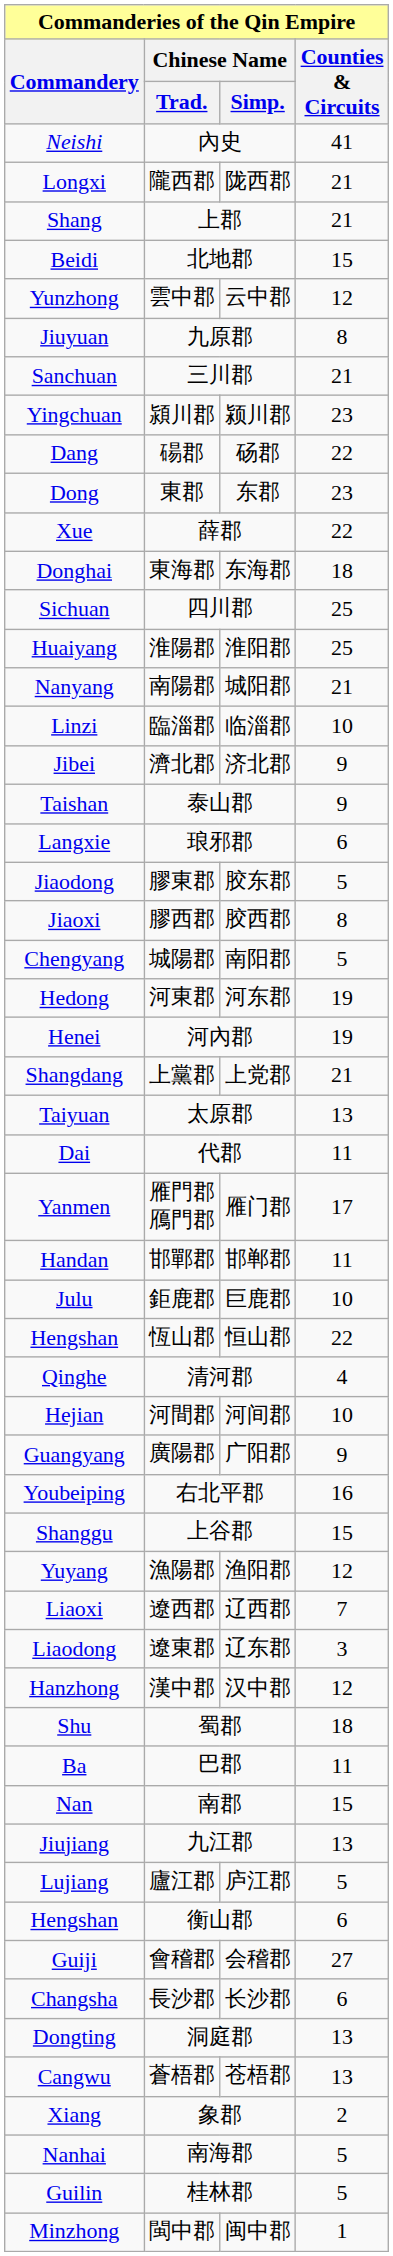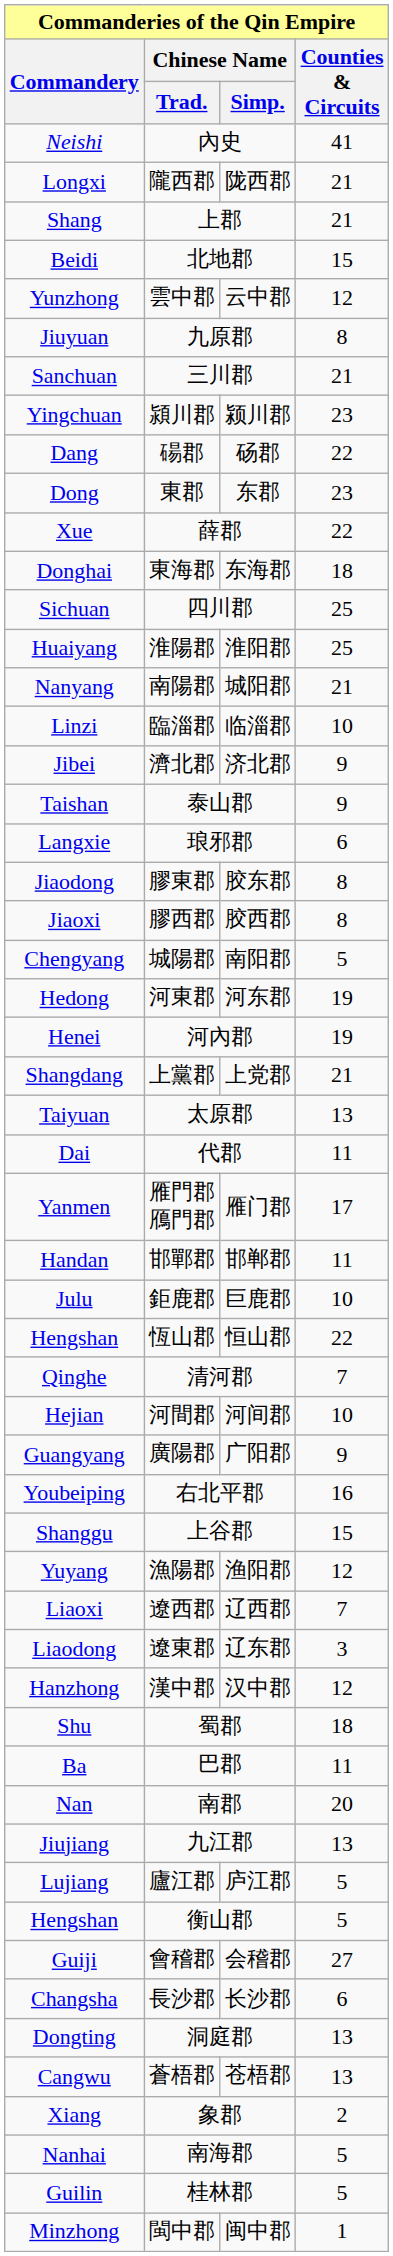膠東郡 | Counties & Circuits: 5 -> 8
清河郡 | Counties & Circuits: 4 -> 7
南郡 | Counties & Circuits: 15 -> 20
衡山郡 | Counties & Circuits: 6 -> 5
